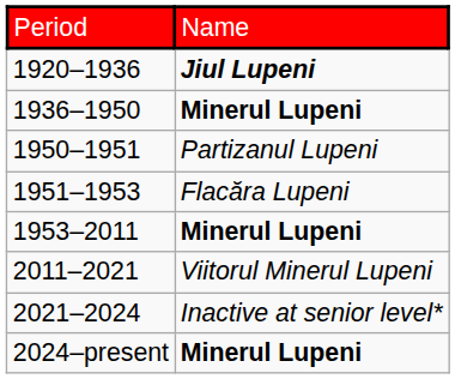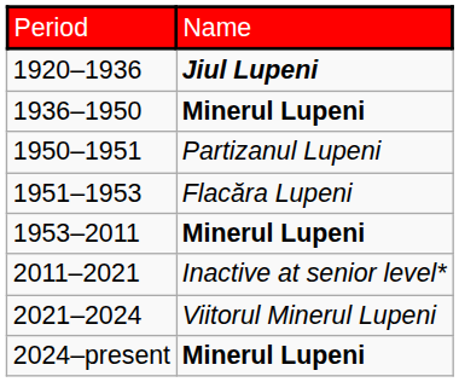2011–2021 | column 2: Viitorul Minerul Lupeni -> Inactive at senior level*
2021–2024 | column 2: Inactive at senior level* -> Viitorul Minerul Lupeni
